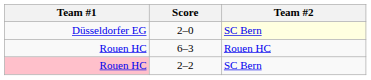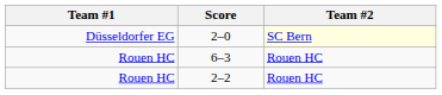2–2 | Team #1: pink background -> no background
2–2 | Team #2: SC Bern -> Rouen HC
